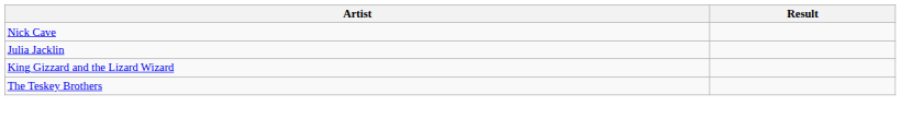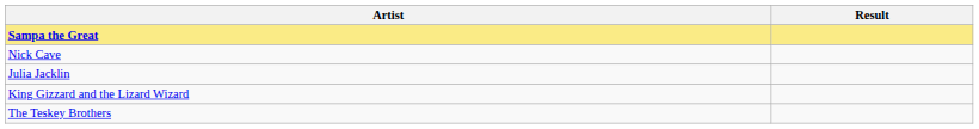+ row: Sampa the Great
